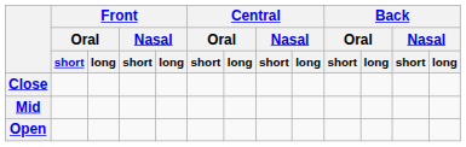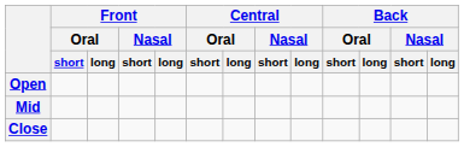rows swapped: Close <-> Open
